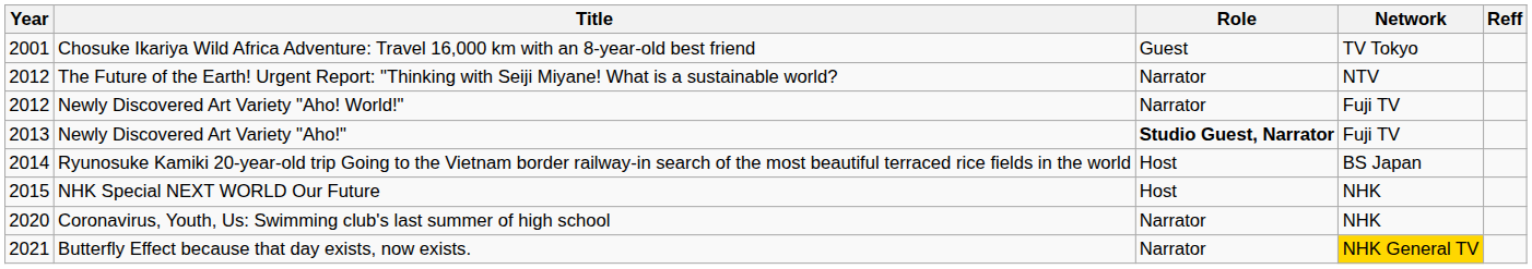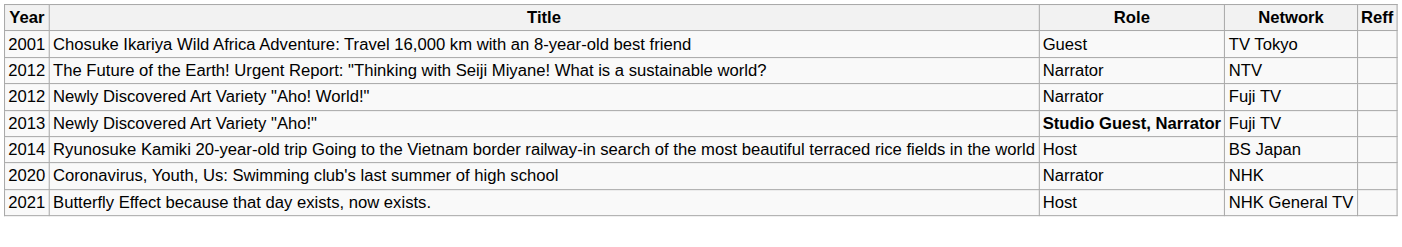- row: 2015 | NHK Special NEXT WORLD Our Future | Host | NHK
Butterfly Effect because that day exists, now exists. | Role: Narrator -> Host
Butterfly Effect because that day exists, now exists. | Network: gold background -> no background
